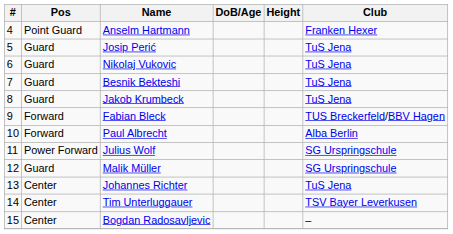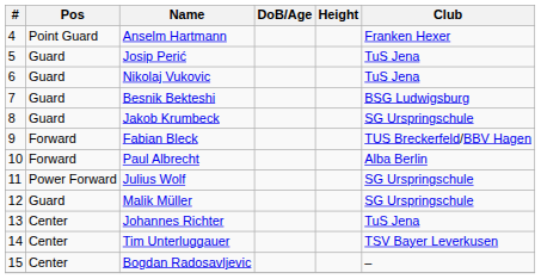Besnik Bekteshi | Club: TuS Jena -> BSG Ludwigsburg
Jakob Krumbeck | Club: TuS Jena -> SG Urspringschule
